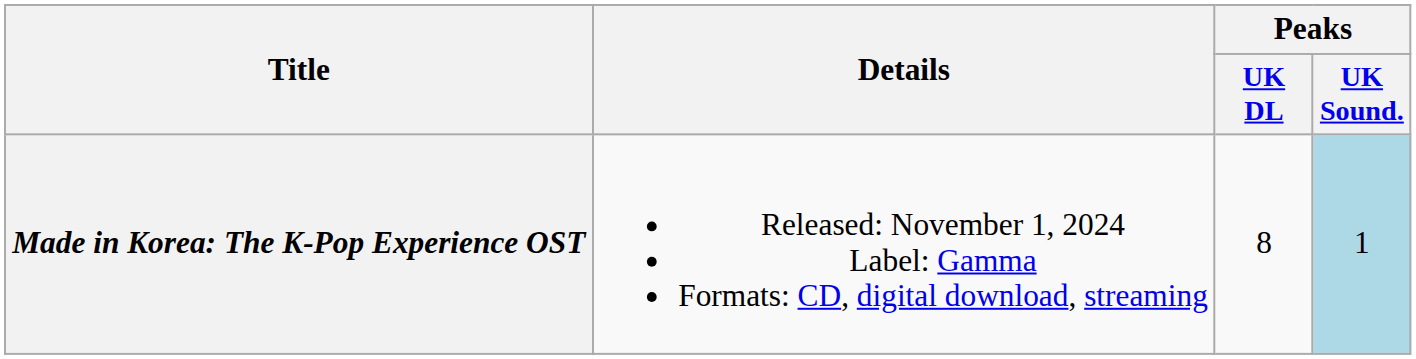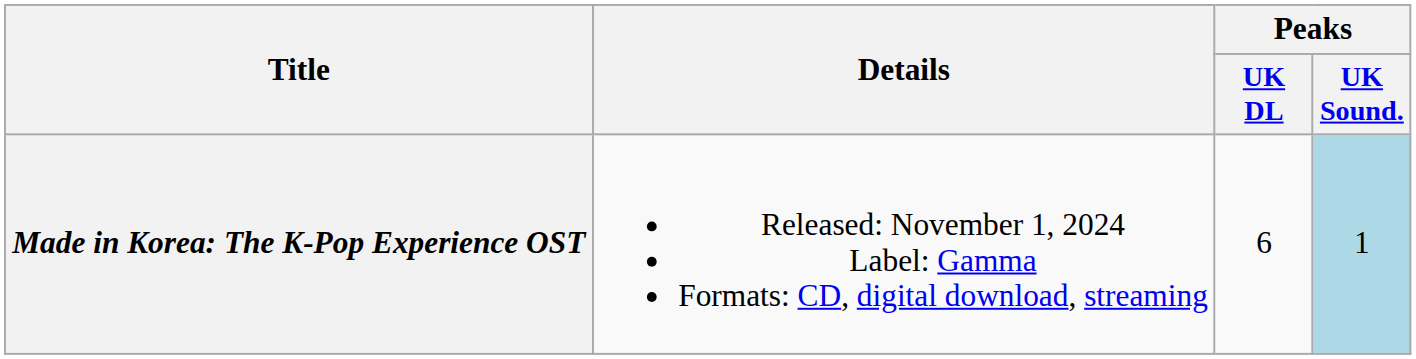Made in Korea: The K-Pop Experience OST | Peaks / UK DL: 8 -> 6
